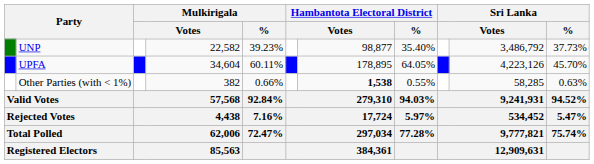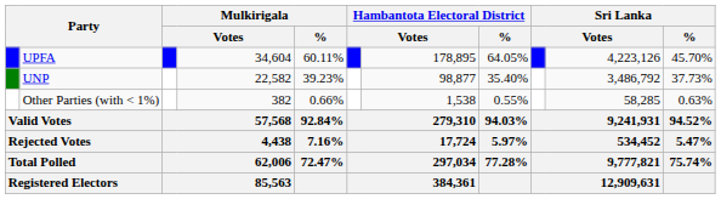rows swapped: UPFA <-> UNP
Other Parties (with < 1%) | column 7: bold -> normal
